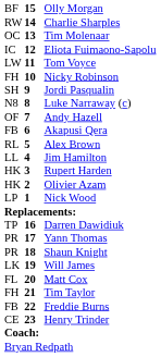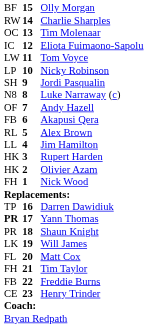Nicky Robinson | column 1: FH -> LP
Nick Wood | column 1: LP -> FH
Yann Thomas | column 1: normal -> bold
